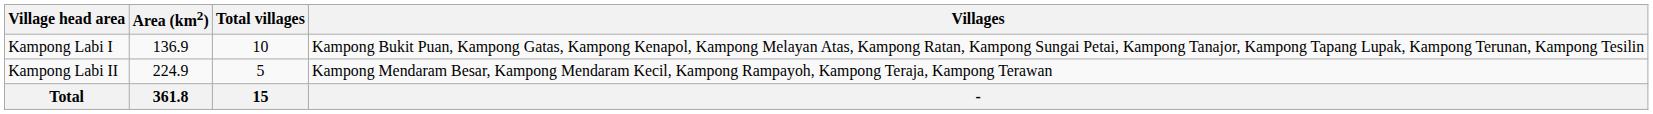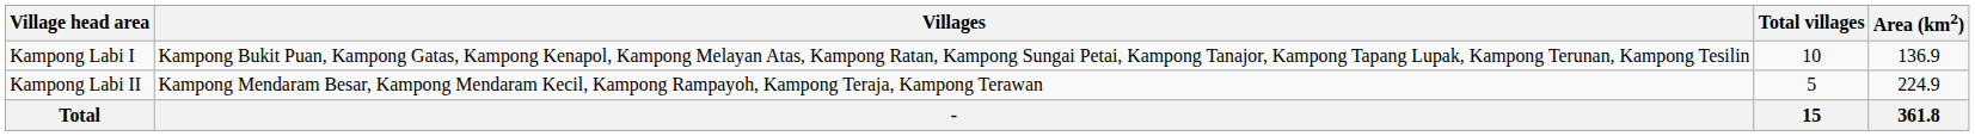columns swapped: Area (km2) <-> Villages
